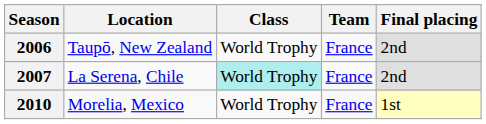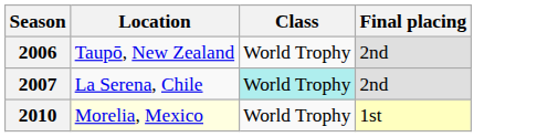- column: Team | France | France | France
2010 | Location: no background -> lightyellow background
